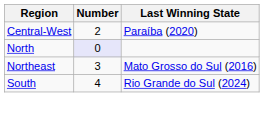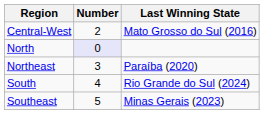Central-West | Last Winning State: Paraíba (2020) -> Mato Grosso do Sul (2016)
Northeast | Last Winning State: Mato Grosso do Sul (2016) -> Paraíba (2020)
+ row: Southeast | 5 | Minas Gerais (2023)
